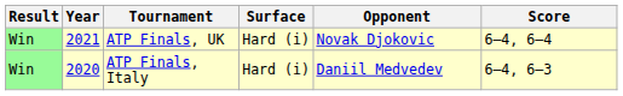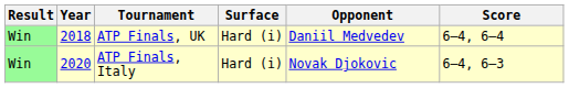ATP Finals, UK | Year: 2021 -> 2018
ATP Finals, UK | Opponent: Novak Djokovic -> Daniil Medvedev
ATP Finals, Italy | Opponent: Daniil Medvedev -> Novak Djokovic
